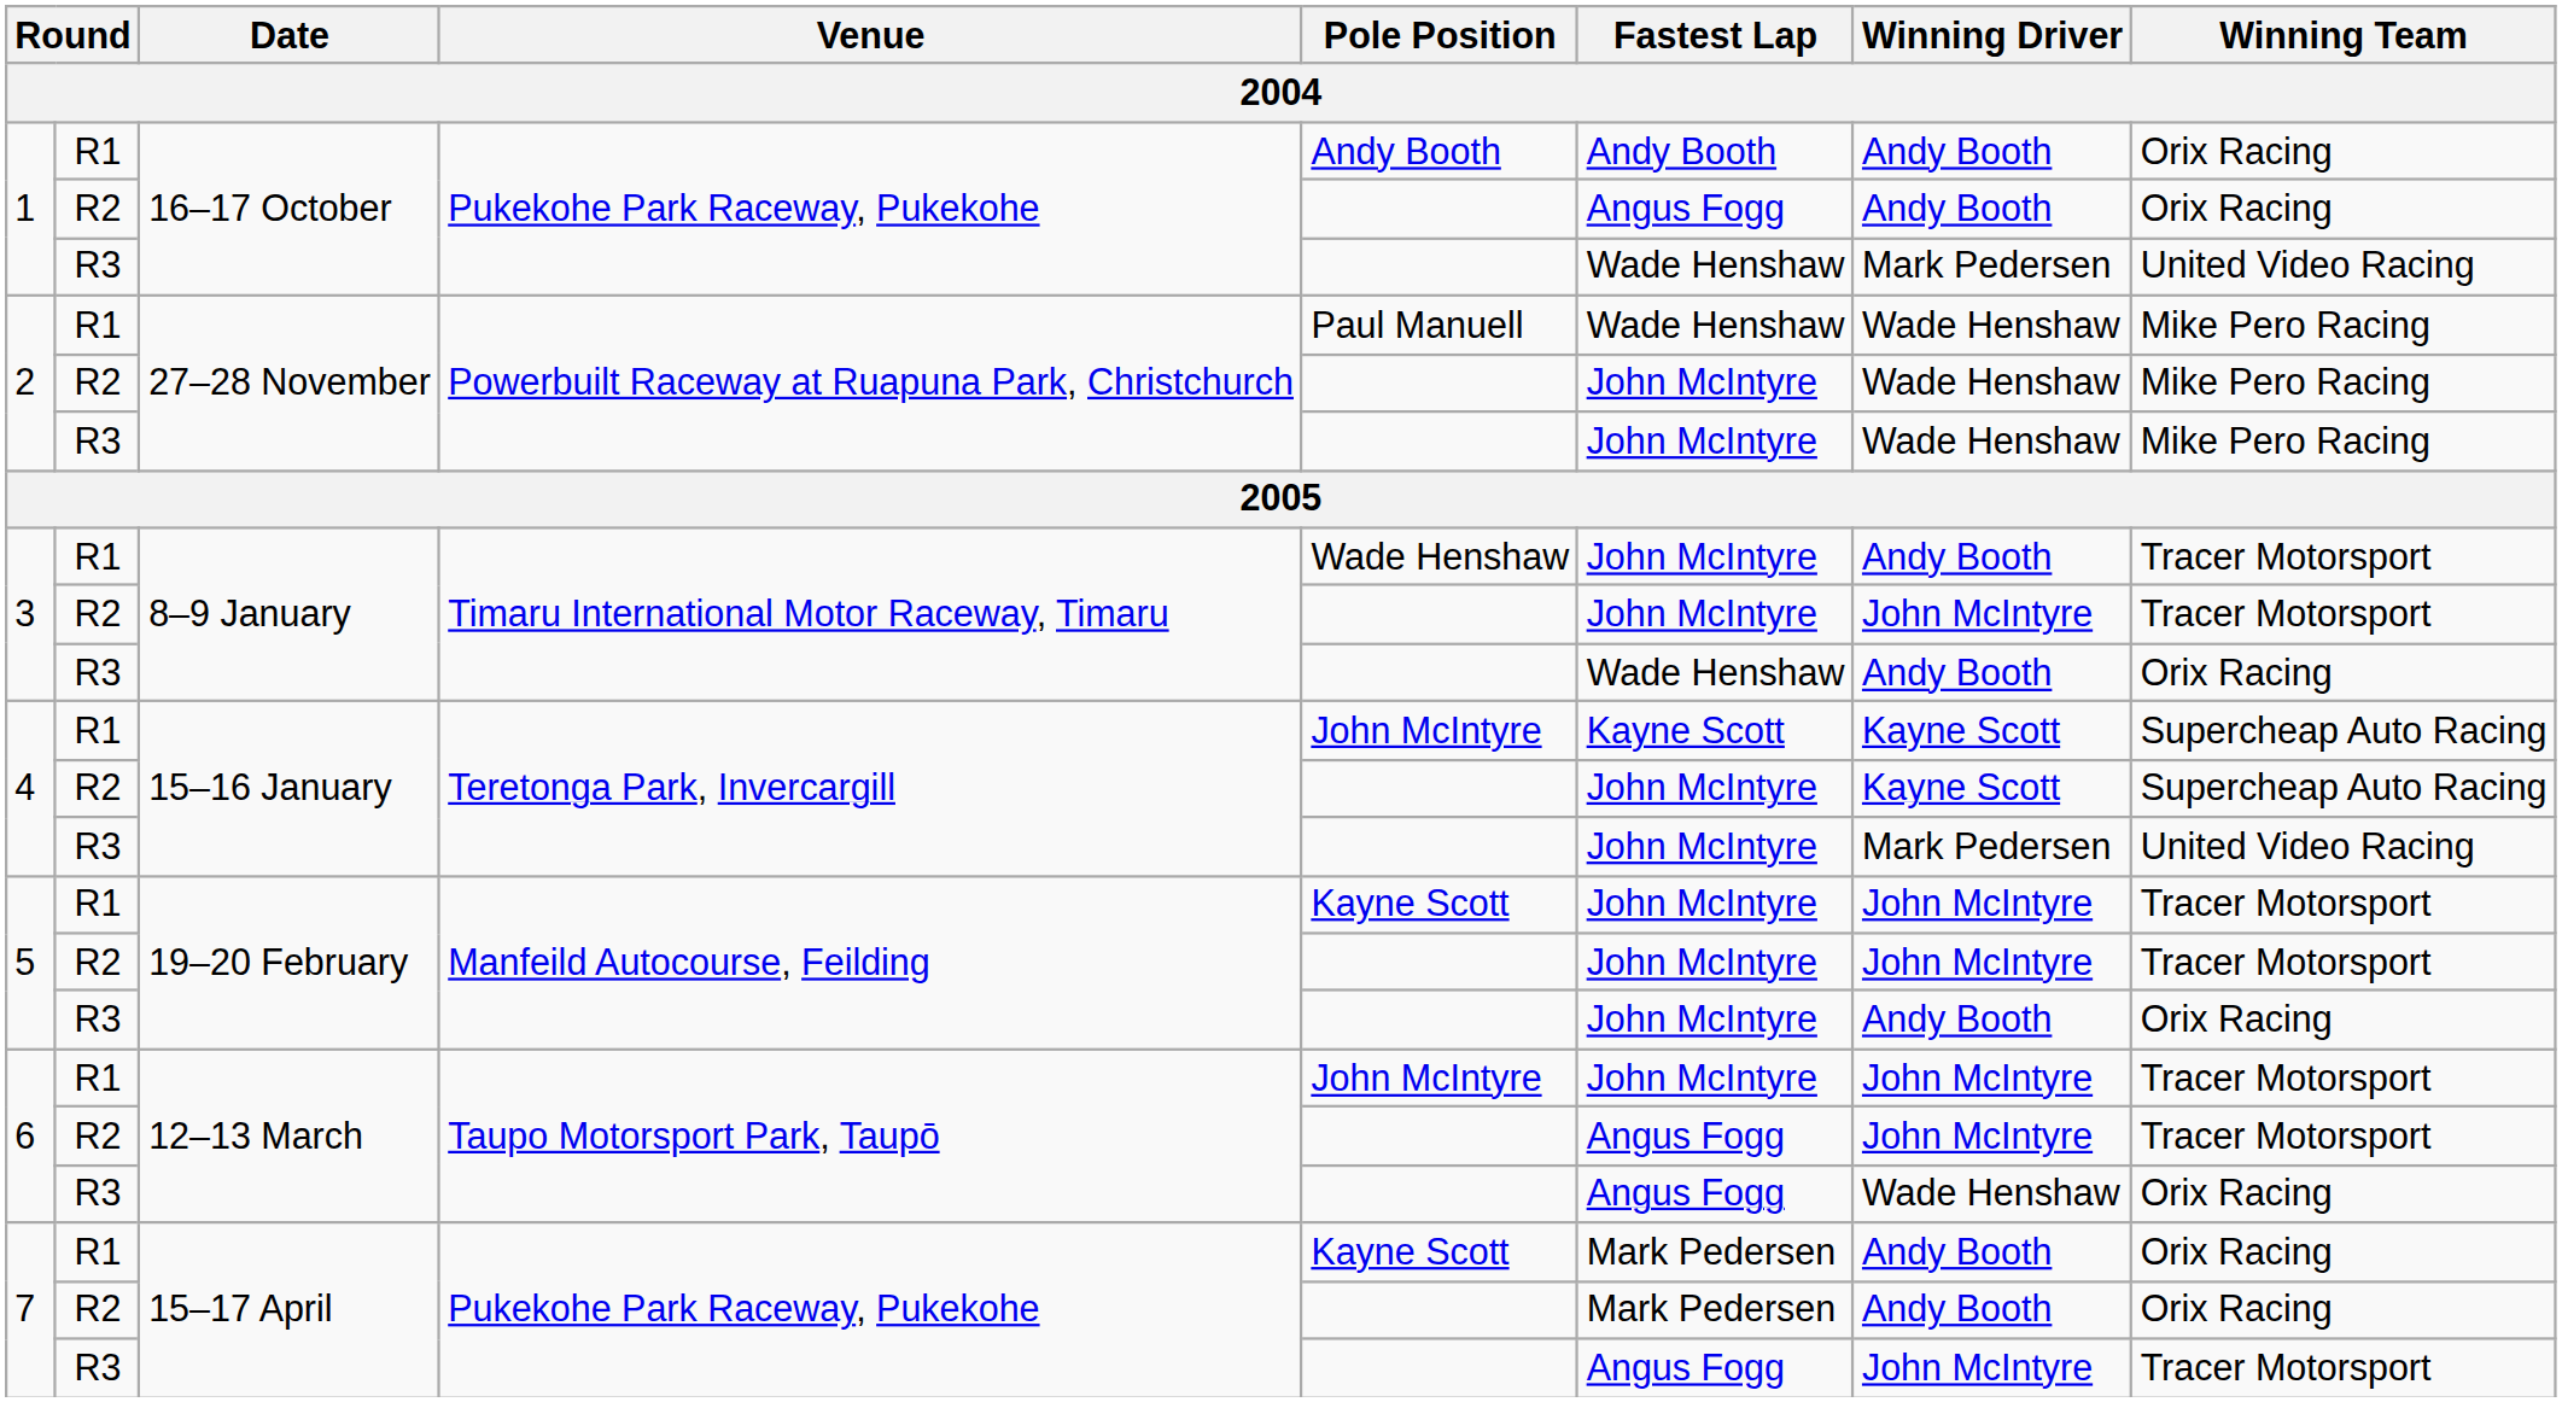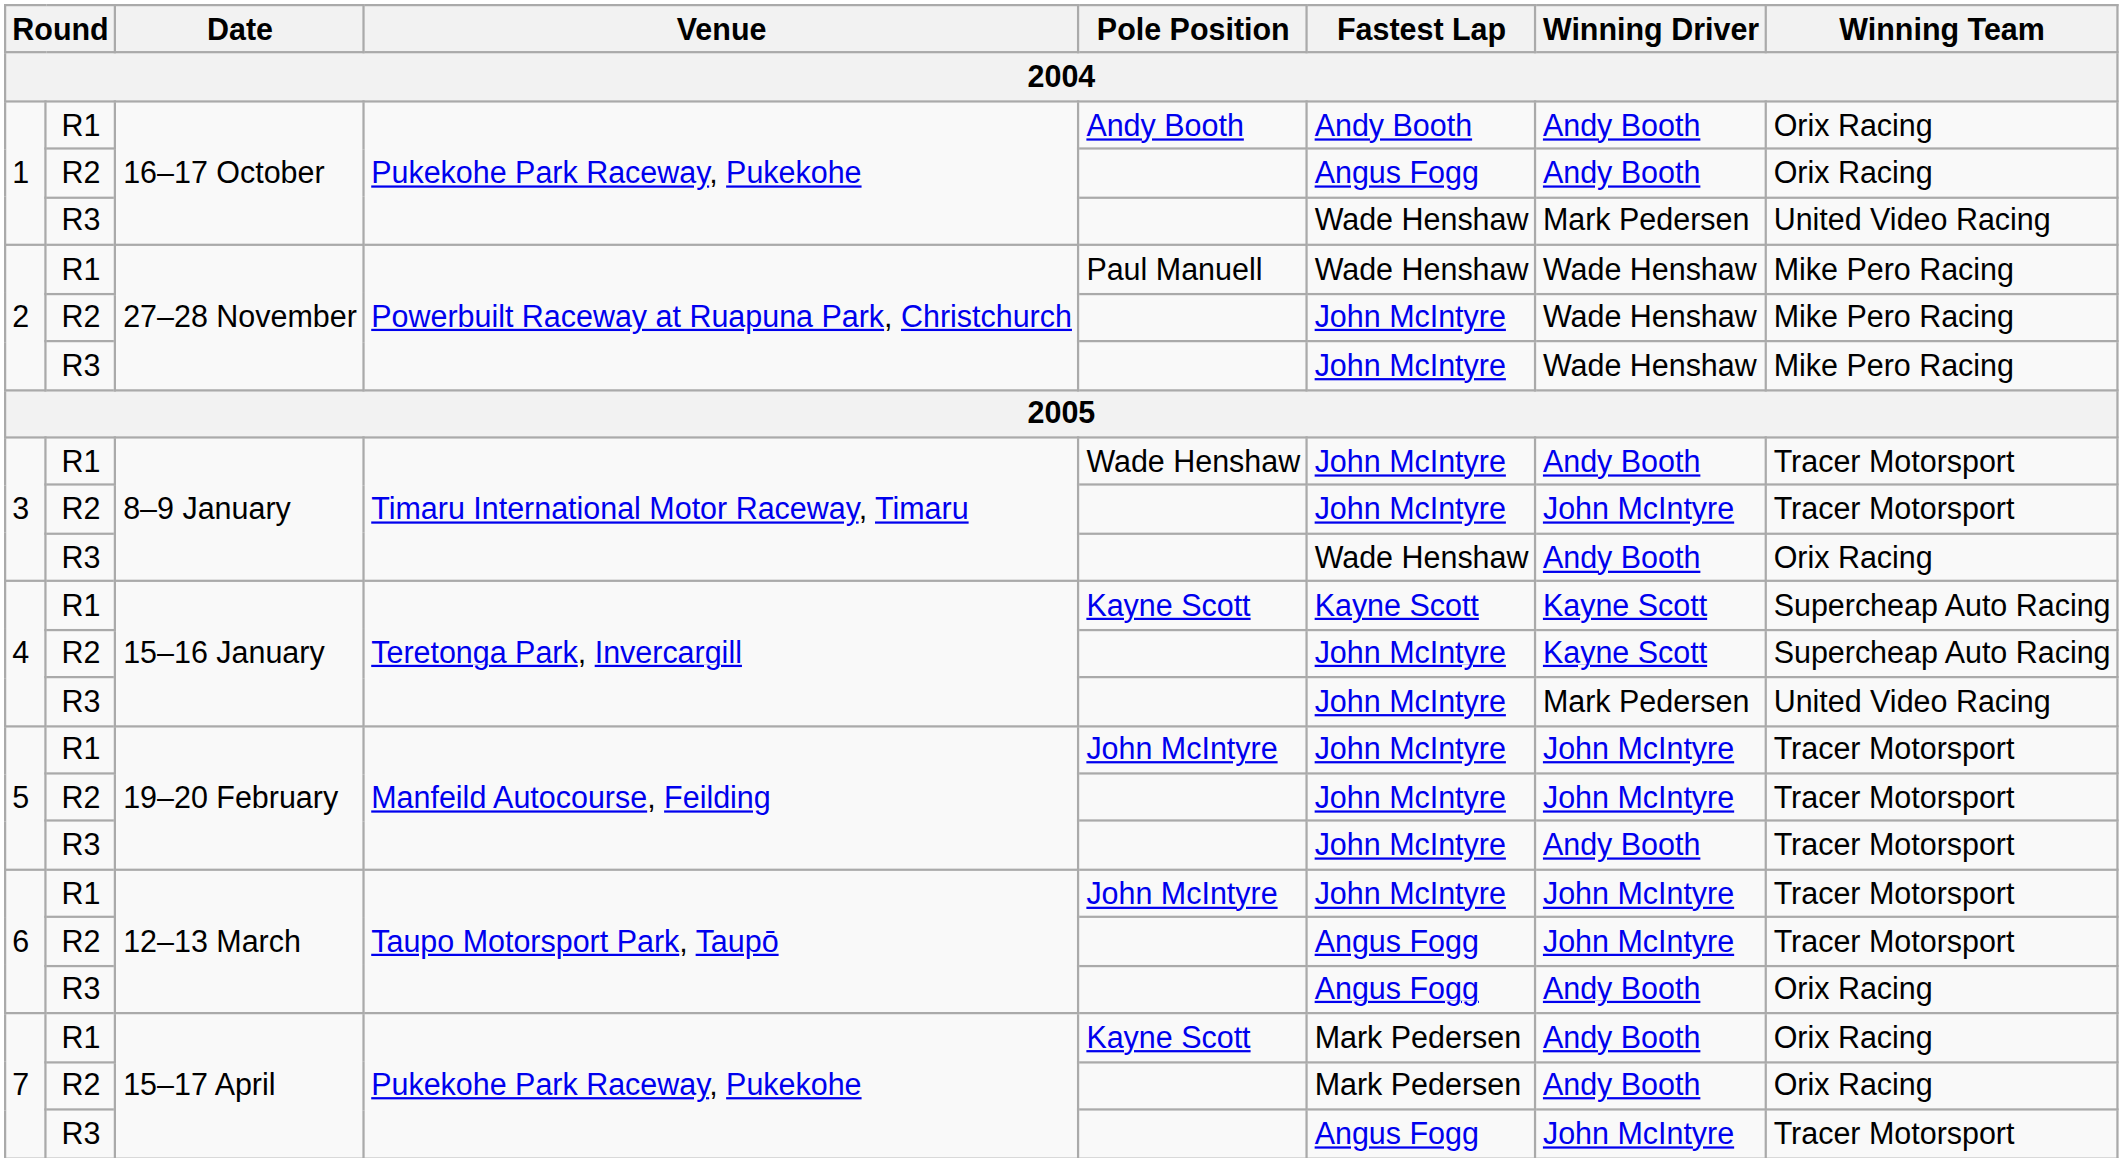4 / R1 | Pole Position: John McIntyre -> Kayne Scott
5 / R1 | Pole Position: Kayne Scott -> John McIntyre
5 / R3 | Winning Team: Orix Racing -> Tracer Motorsport
6 / R3 | Winning Driver: Wade Henshaw -> Andy Booth
